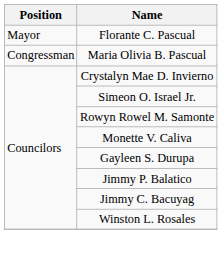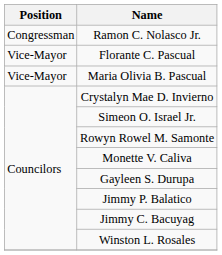+ row: Congressman | Ramon C. Nolasco Jr.
Florante C. Pascual | Position: Mayor -> Vice-Mayor
Maria Olivia B. Pascual | Position: Congressman -> Vice-Mayor
